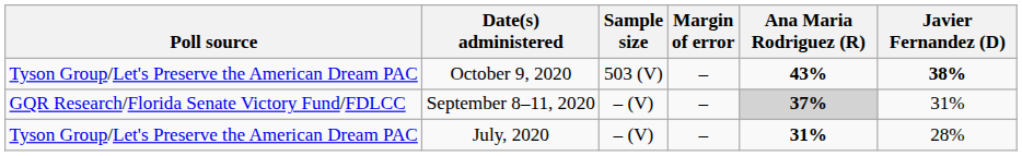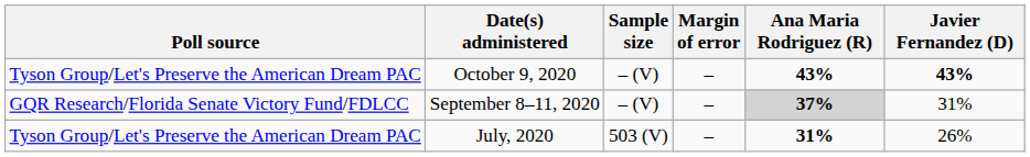October 9, 2020 | Sample size: 503 (V) -> – (V)
October 9, 2020 | Javier Fernandez (D): 38% -> 43%
July, 2020 | Sample size: – (V) -> 503 (V)
July, 2020 | Javier Fernandez (D): 28% -> 26%
